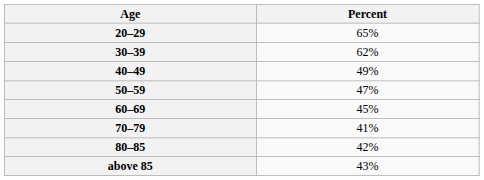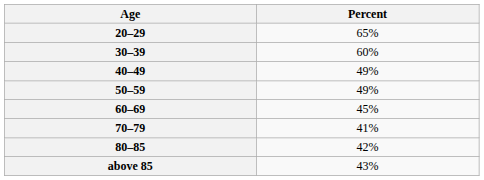30–39 | Percent: 62% -> 60%
50–59 | Percent: 47% -> 49%
